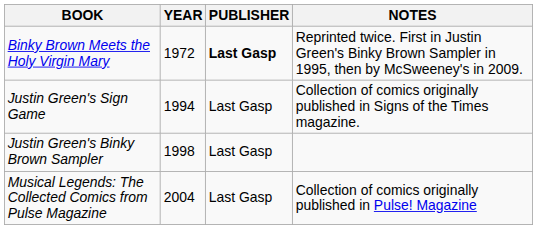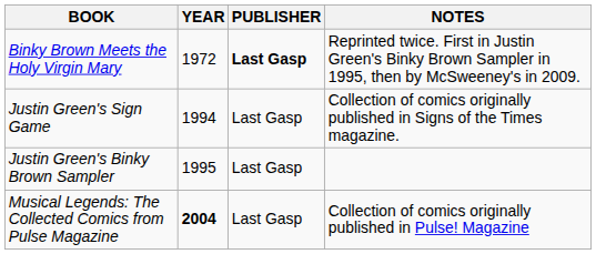Justin Green's Binky Brown Sampler | YEAR: 1998 -> 1995
Musical Legends: The Collected Comics from Pulse Magazine | YEAR: normal -> bold
